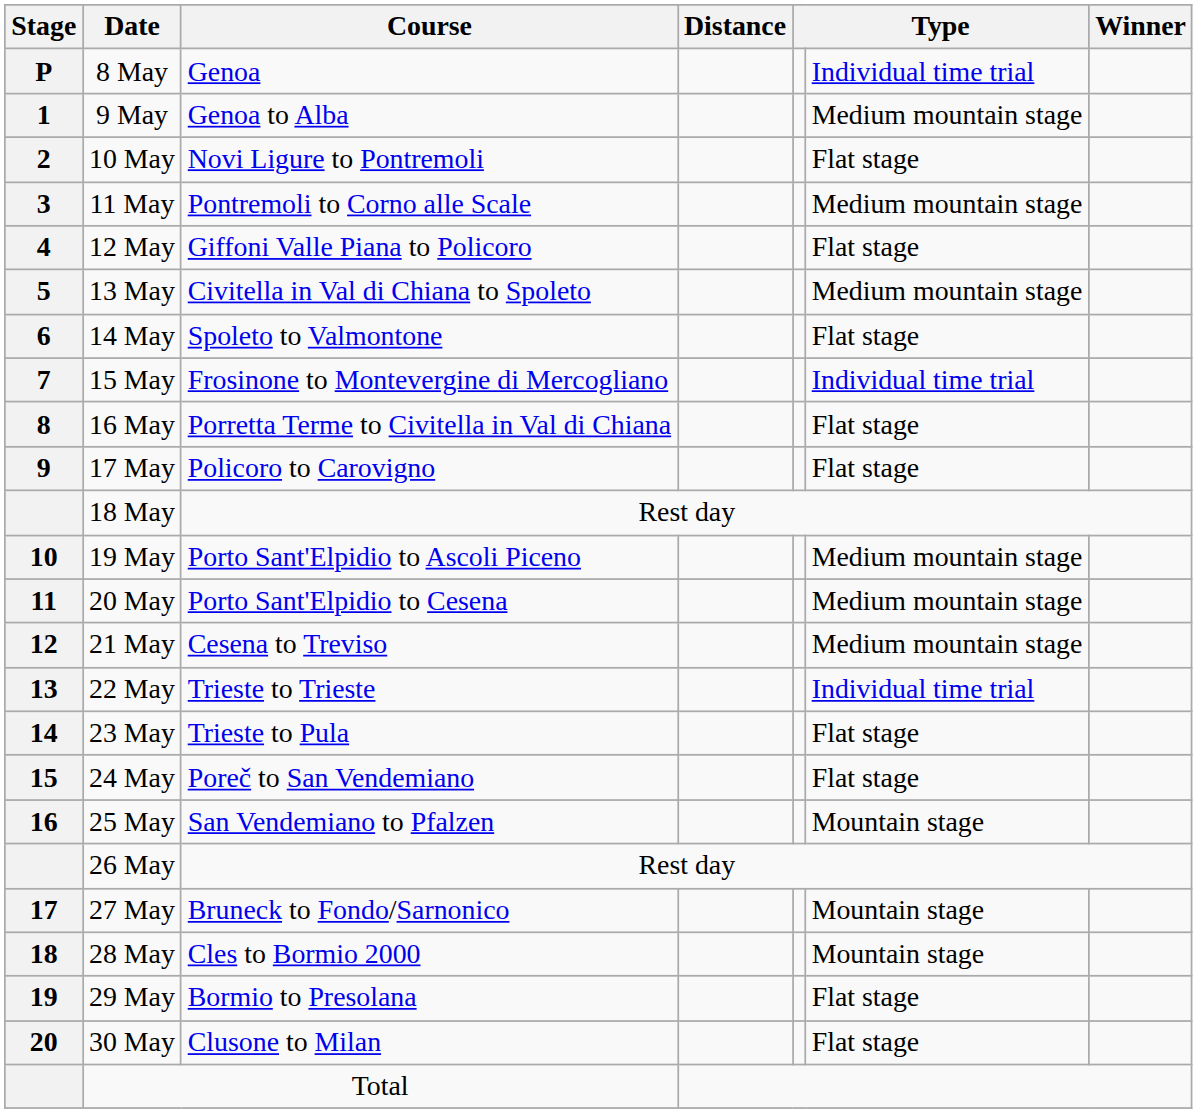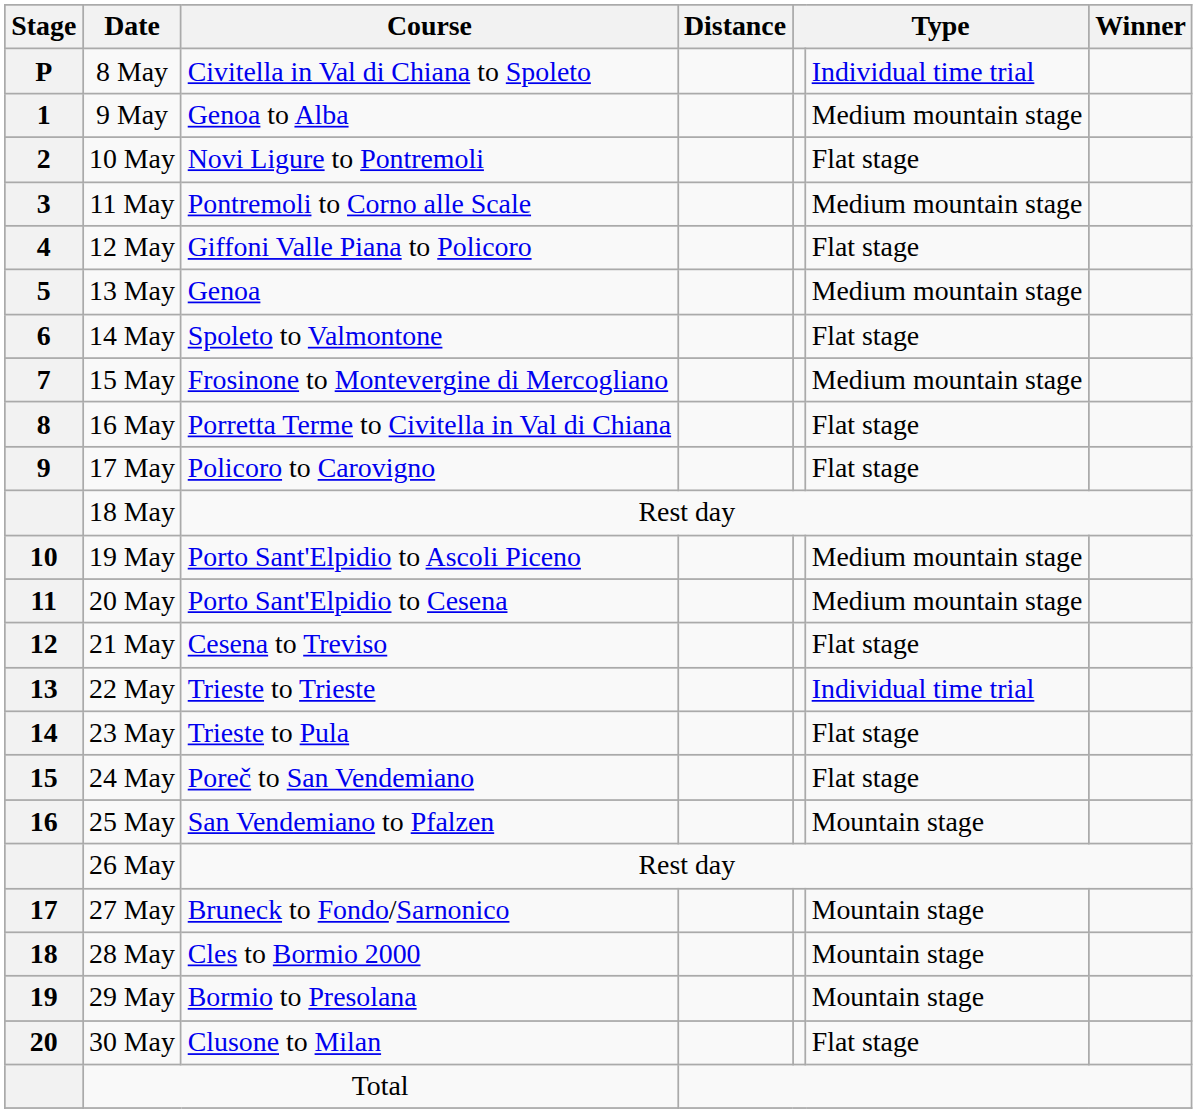8 May | Course: Genoa -> Civitella in Val di Chiana to Spoleto
13 May | Course: Civitella in Val di Chiana to Spoleto -> Genoa
15 May | column 6: Individual time trial -> Medium mountain stage
21 May | column 6: Medium mountain stage -> Flat stage
29 May | column 6: Flat stage -> Mountain stage
